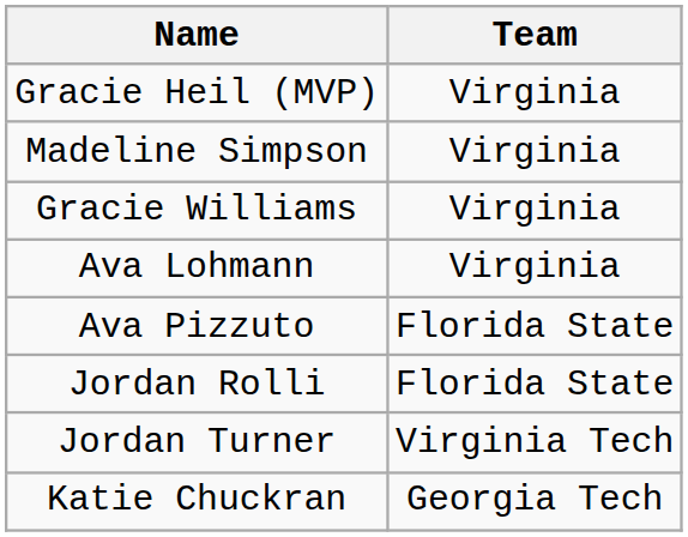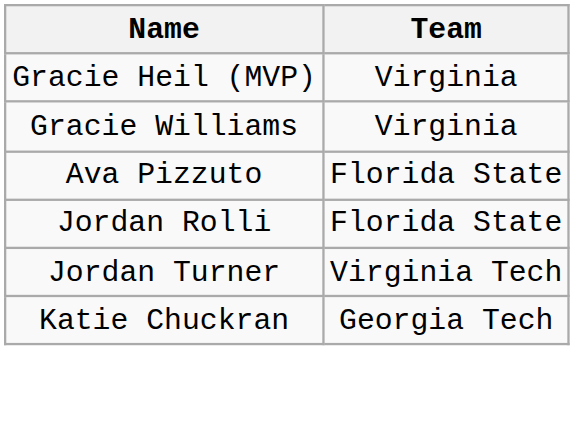- row: Madeline Simpson | Virginia
- row: Ava Lohmann | Virginia
